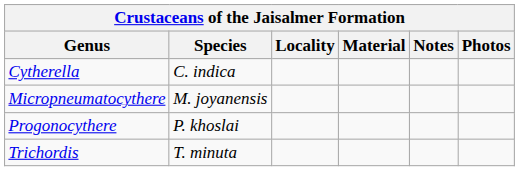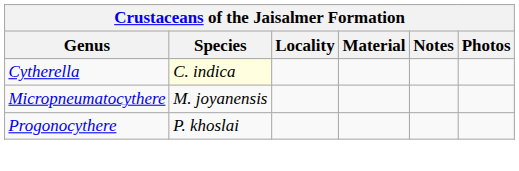Cytherella | Species: no background -> lightyellow background
- row: Trichordis | T. minuta
